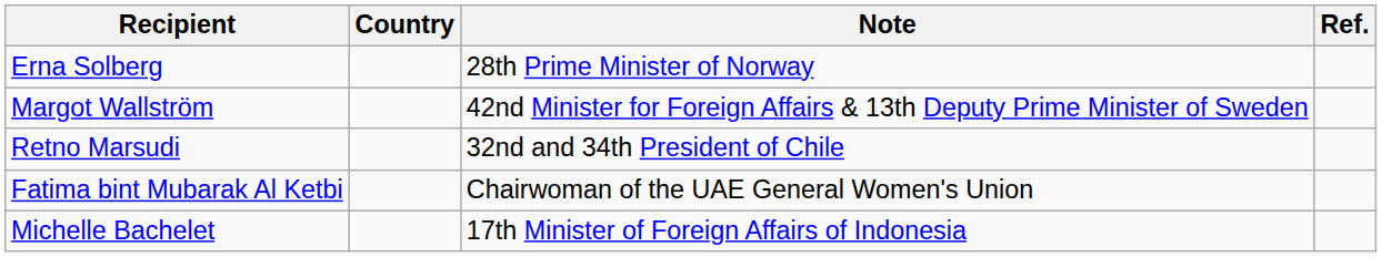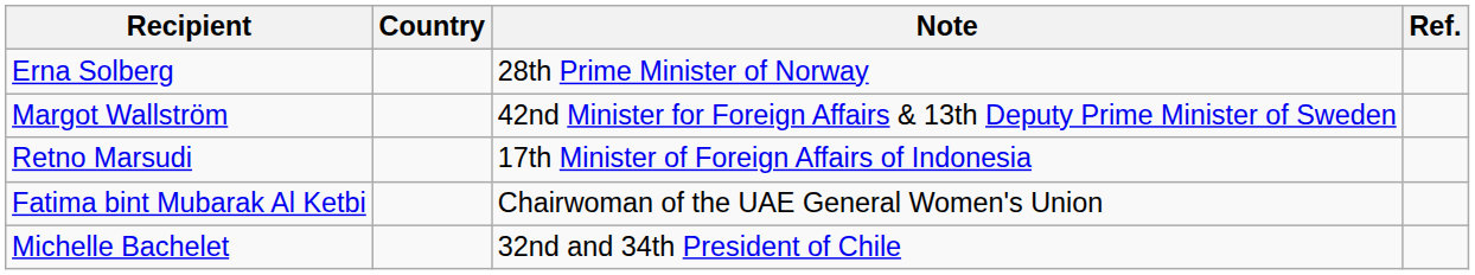Retno Marsudi | Note: 32nd and 34th President of Chile -> 17th Minister of Foreign Affairs of Indonesia
Michelle Bachelet | Note: 17th Minister of Foreign Affairs of Indonesia -> 32nd and 34th President of Chile
